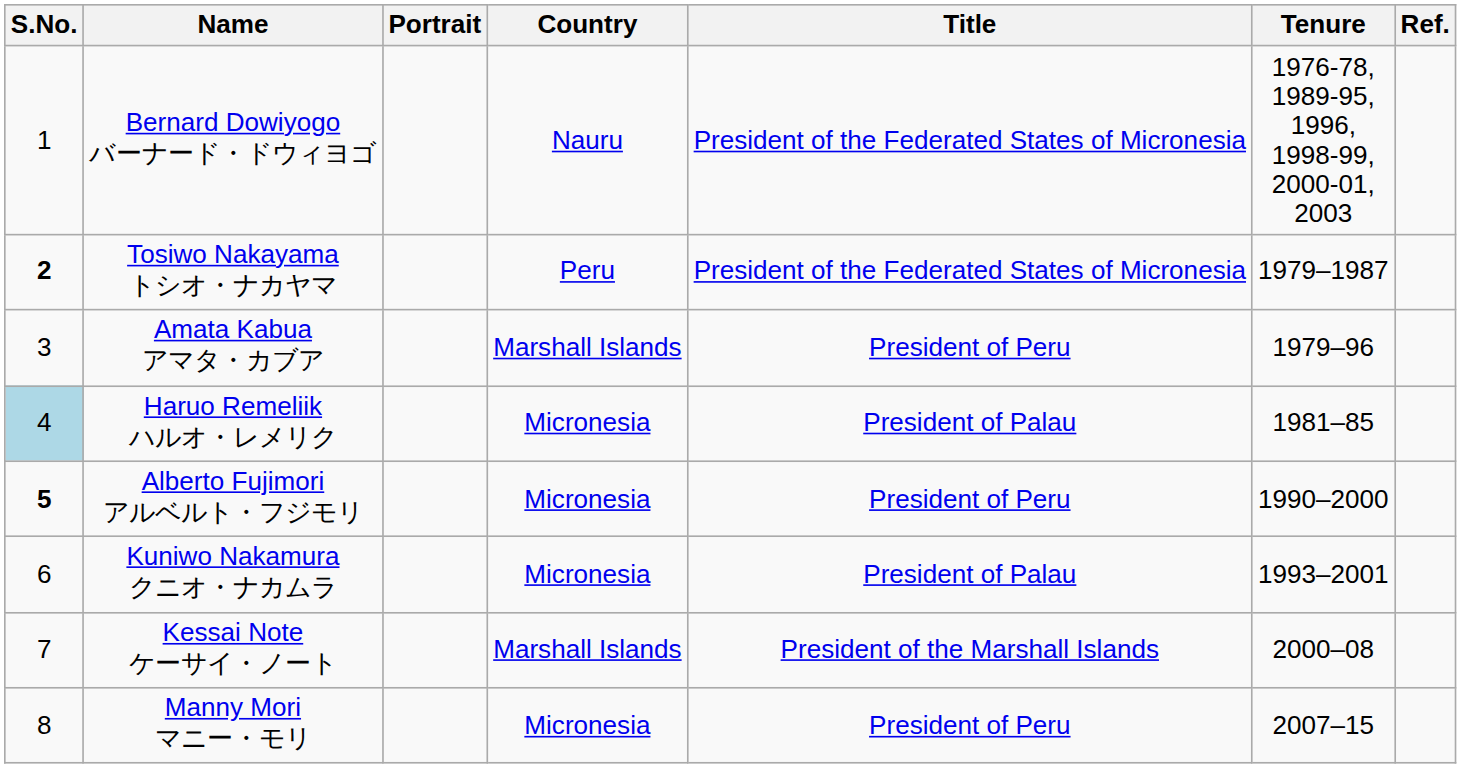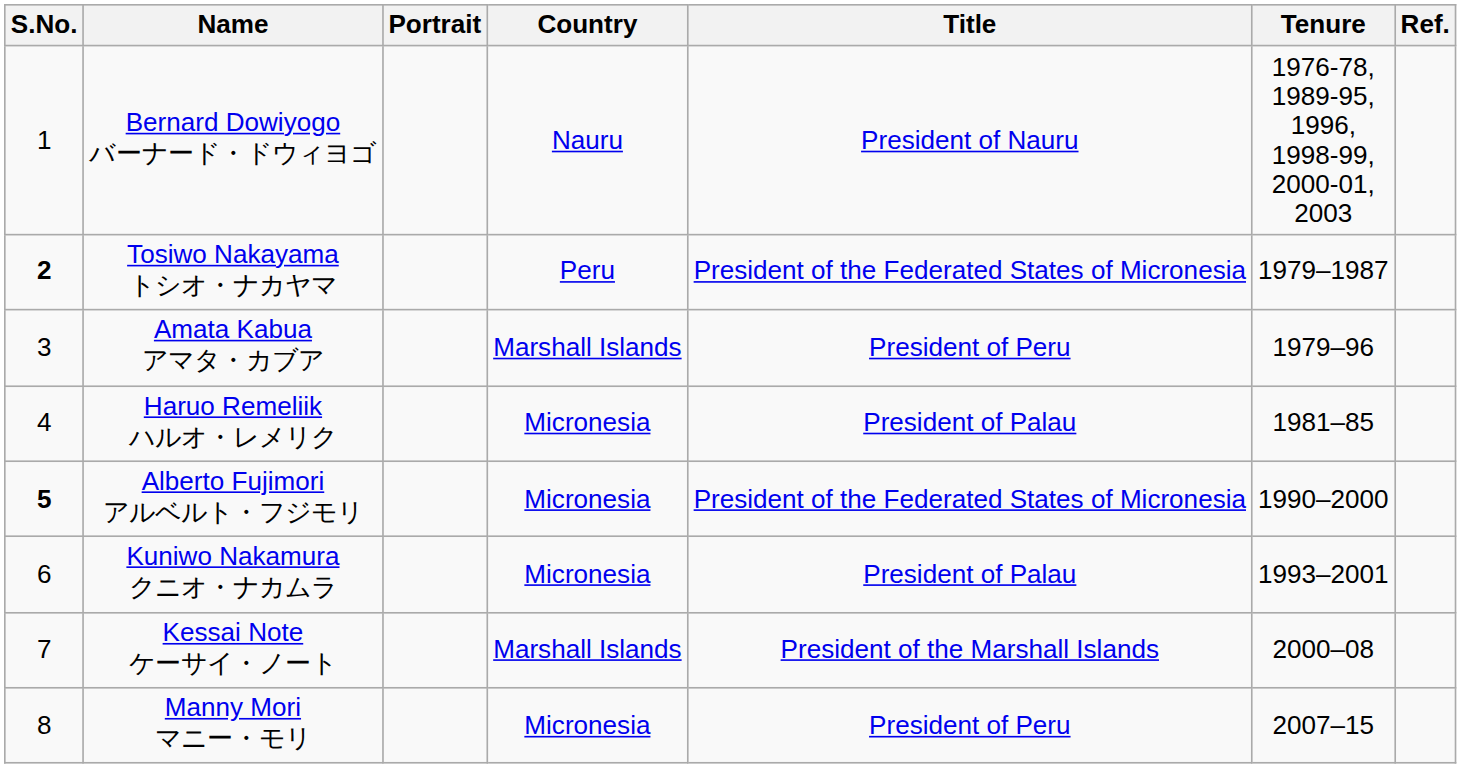Bernard Dowiyogo バーナード・ドウィヨゴ | Title: President of the Federated States of Micronesia -> President of Nauru
Haruo Remeliik ハルオ・レメリク | S.No.: lightblue background -> no background
Alberto Fujimori アルベルト・フジモリ | Title: President of Peru -> President of the Federated States of Micronesia
